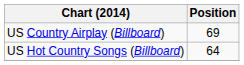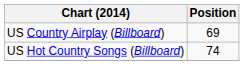US Hot Country Songs (Billboard) | Position: 64 -> 74
